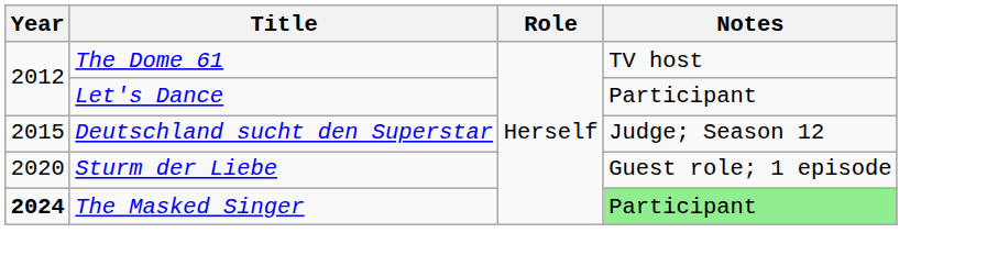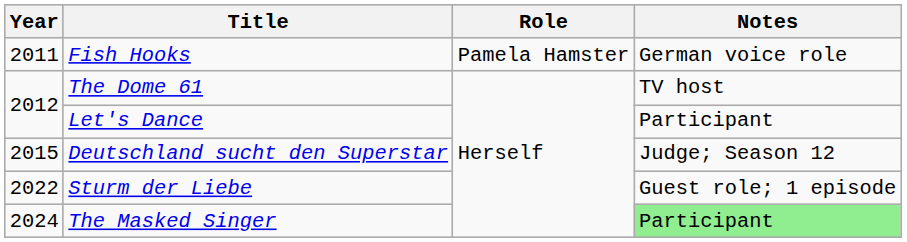+ row: 2011 | Fish Hooks | Pamela Hamster | German voice role
Sturm der Liebe | Year: 2020 -> 2022
The Masked Singer | Year: bold -> normal
